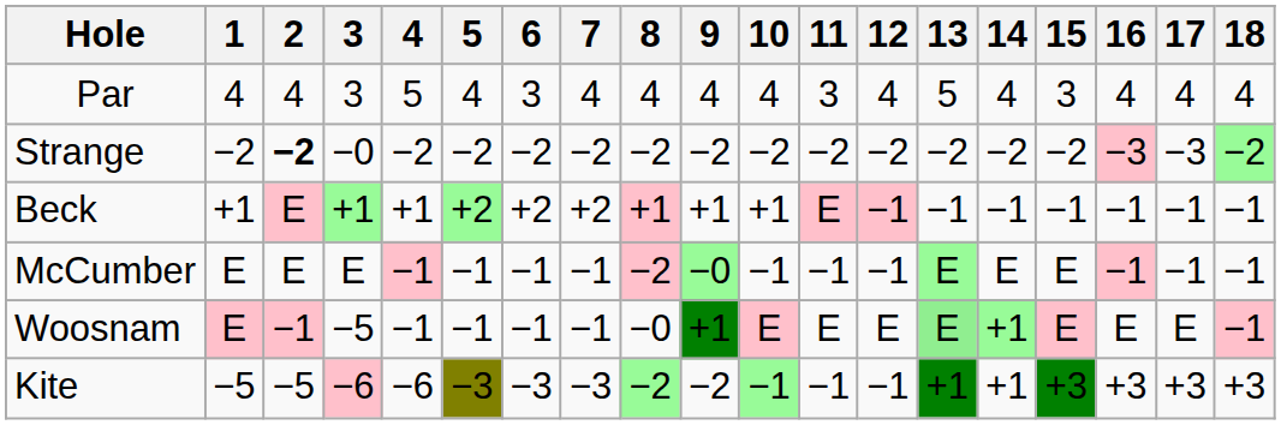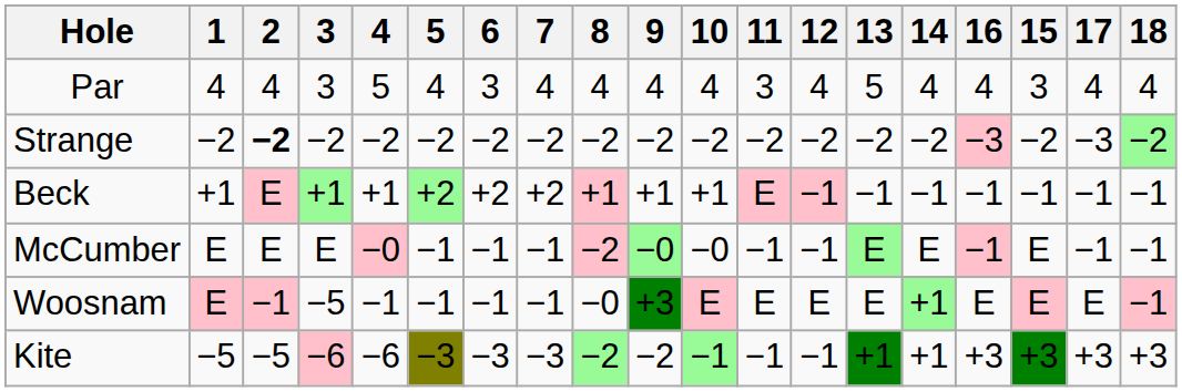columns swapped: 15 <-> 16
Strange | 3: −0 -> −2
McCumber | 4: −1 -> −0
McCumber | 10: −1 -> −0
Woosnam | 9: +1 -> +3
Woosnam | 13: lightgreen background -> no background
